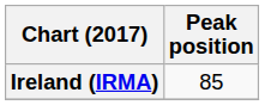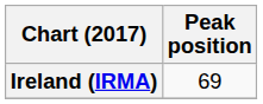Ireland (IRMA) | Peak position: 85 -> 69
